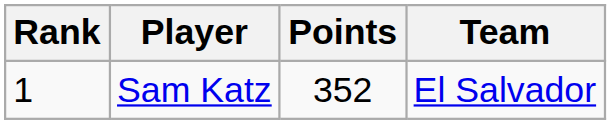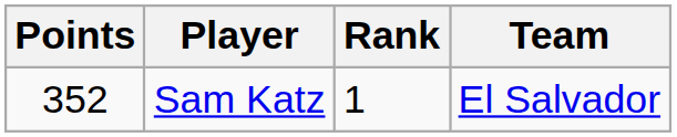columns swapped: Rank <-> Points
